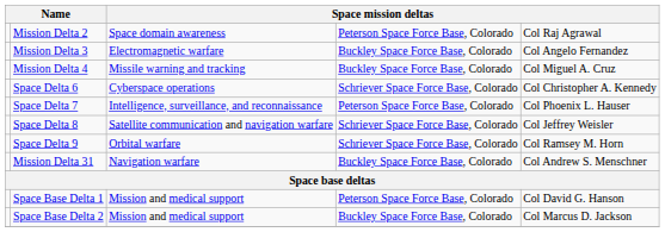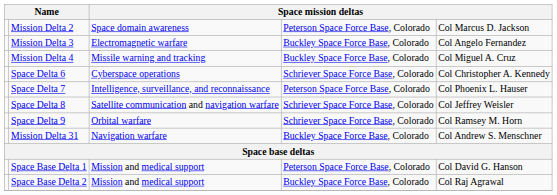Mission Delta 2 | column 5: Col Raj Agrawal -> Col Marcus D. Jackson
Space Base Delta 2 | column 5: Col Marcus D. Jackson -> Col Raj Agrawal
